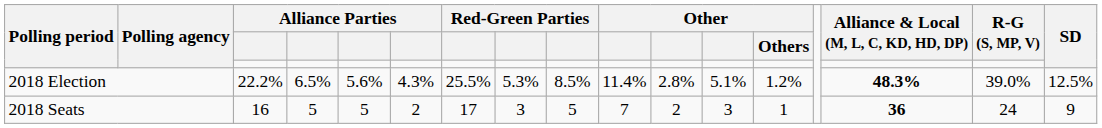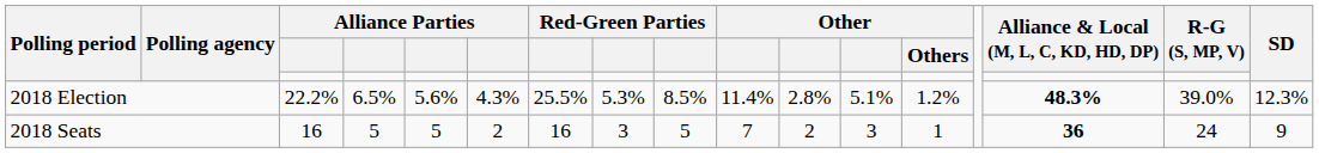2018 Election | SD: 12.5% -> 12.3%
2018 Seats | column 7: 17 -> 16
